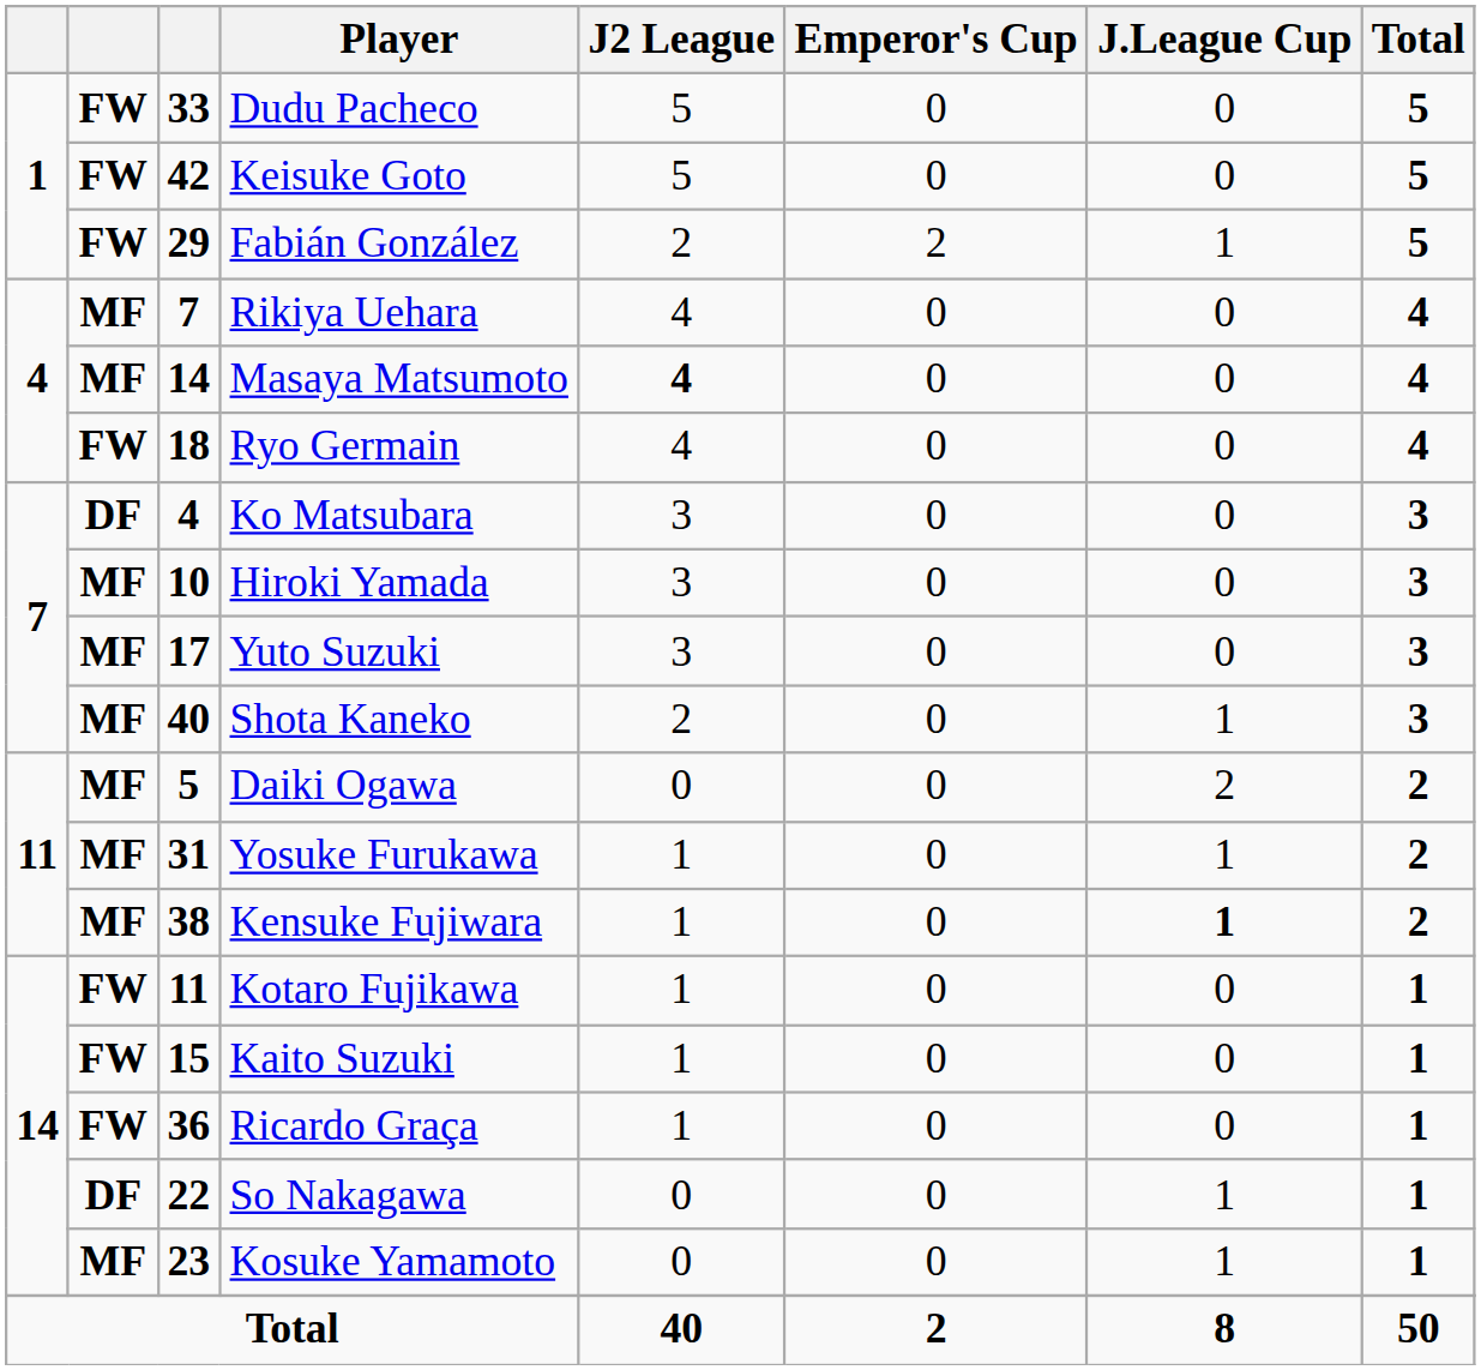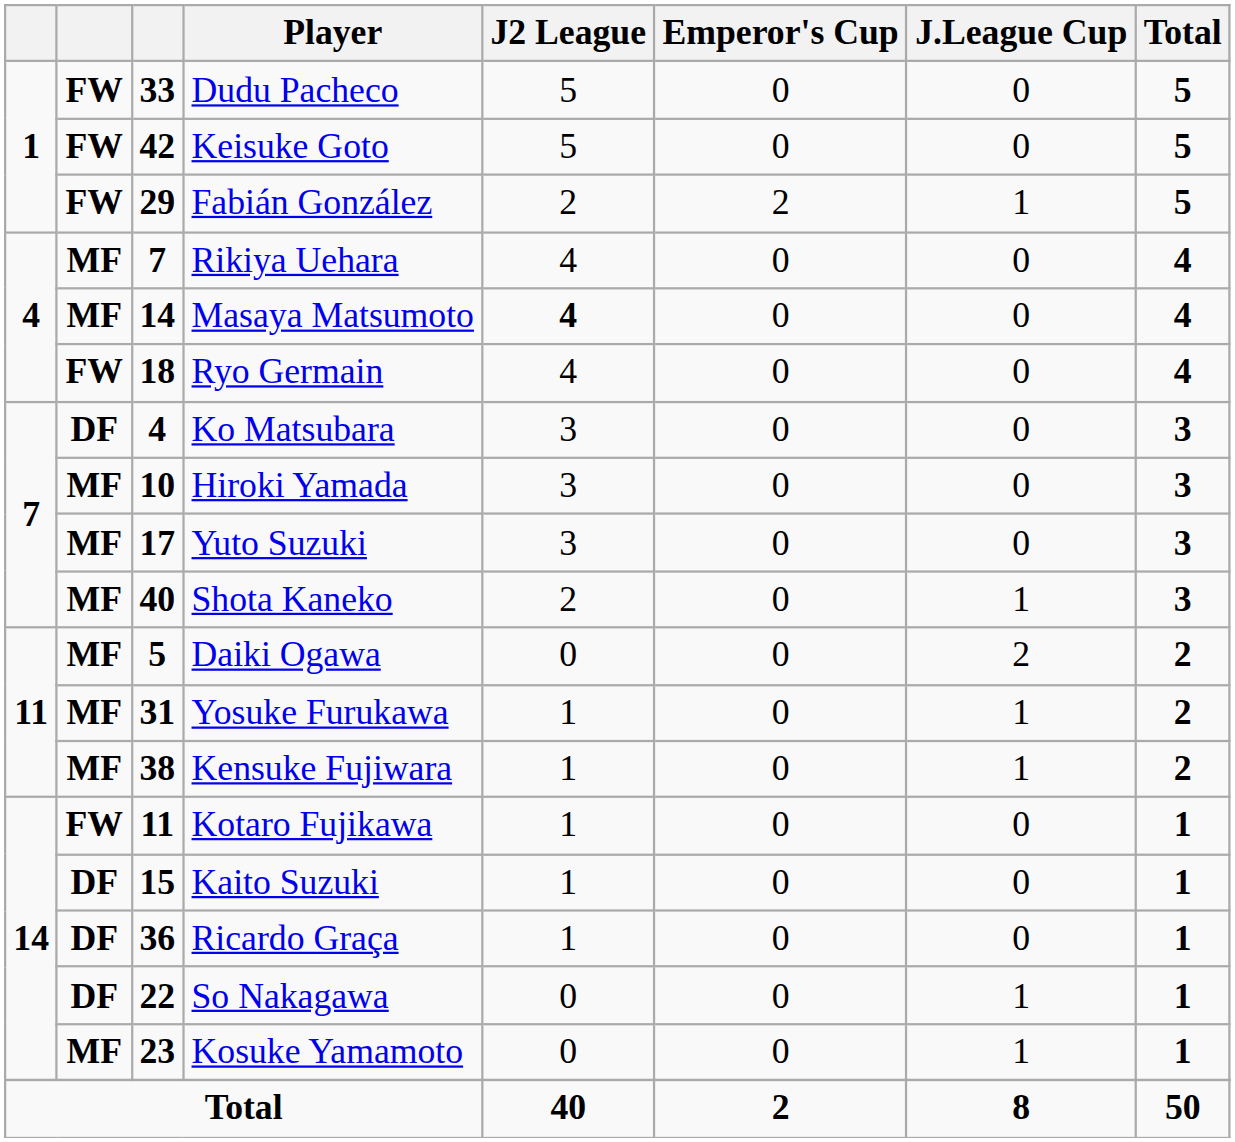Kensuke Fujiwara | J.League Cup: bold -> normal
Kaito Suzuki | column 2: FW -> DF
Ricardo Graça | column 2: FW -> DF
